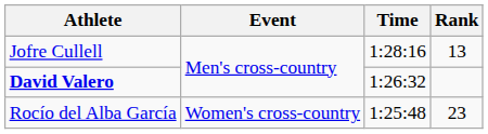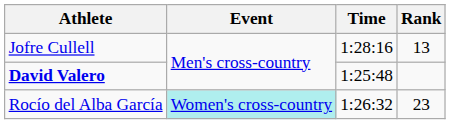David Valero | Time: 1:26:32 -> 1:25:48
Rocío del Alba García | Event: no background -> paleturquoise background
Rocío del Alba García | Time: 1:25:48 -> 1:26:32
